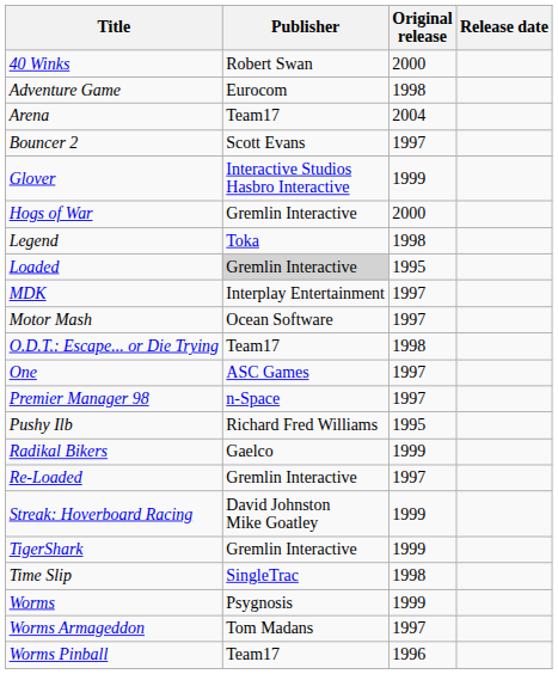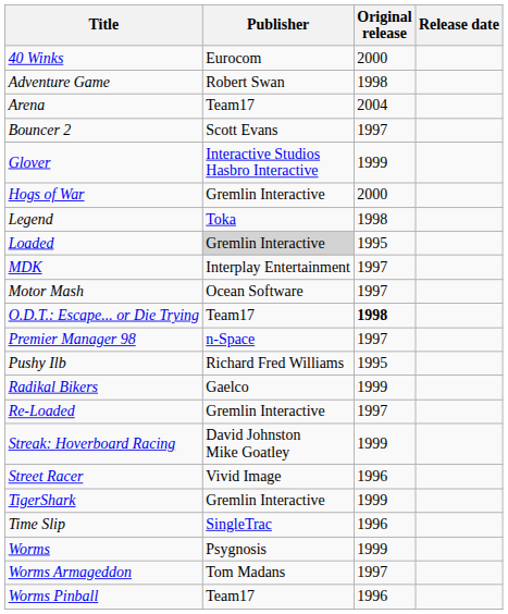40 Winks | Publisher: Robert Swan -> Eurocom
Adventure Game | Publisher: Eurocom -> Robert Swan
O.D.T.: Escape... or Die Trying | Original release: normal -> bold
- row: One | ASC Games | 1997
+ row: Street Racer | Vivid Image | 1996
Time Slip | Original release: 1998 -> 1996
